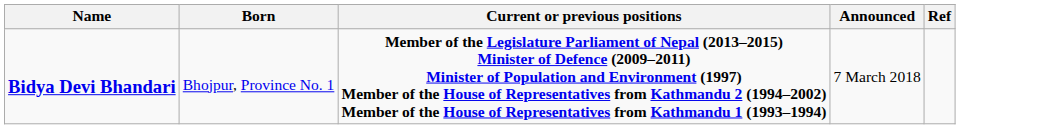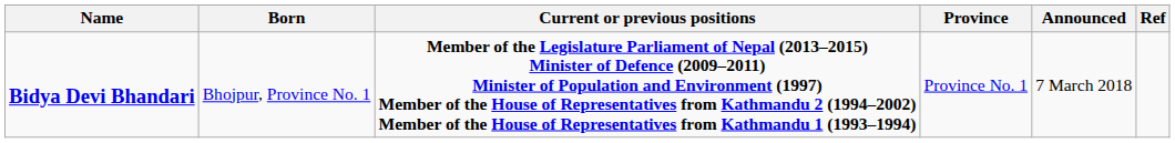+ column: Province | Province No. 1
